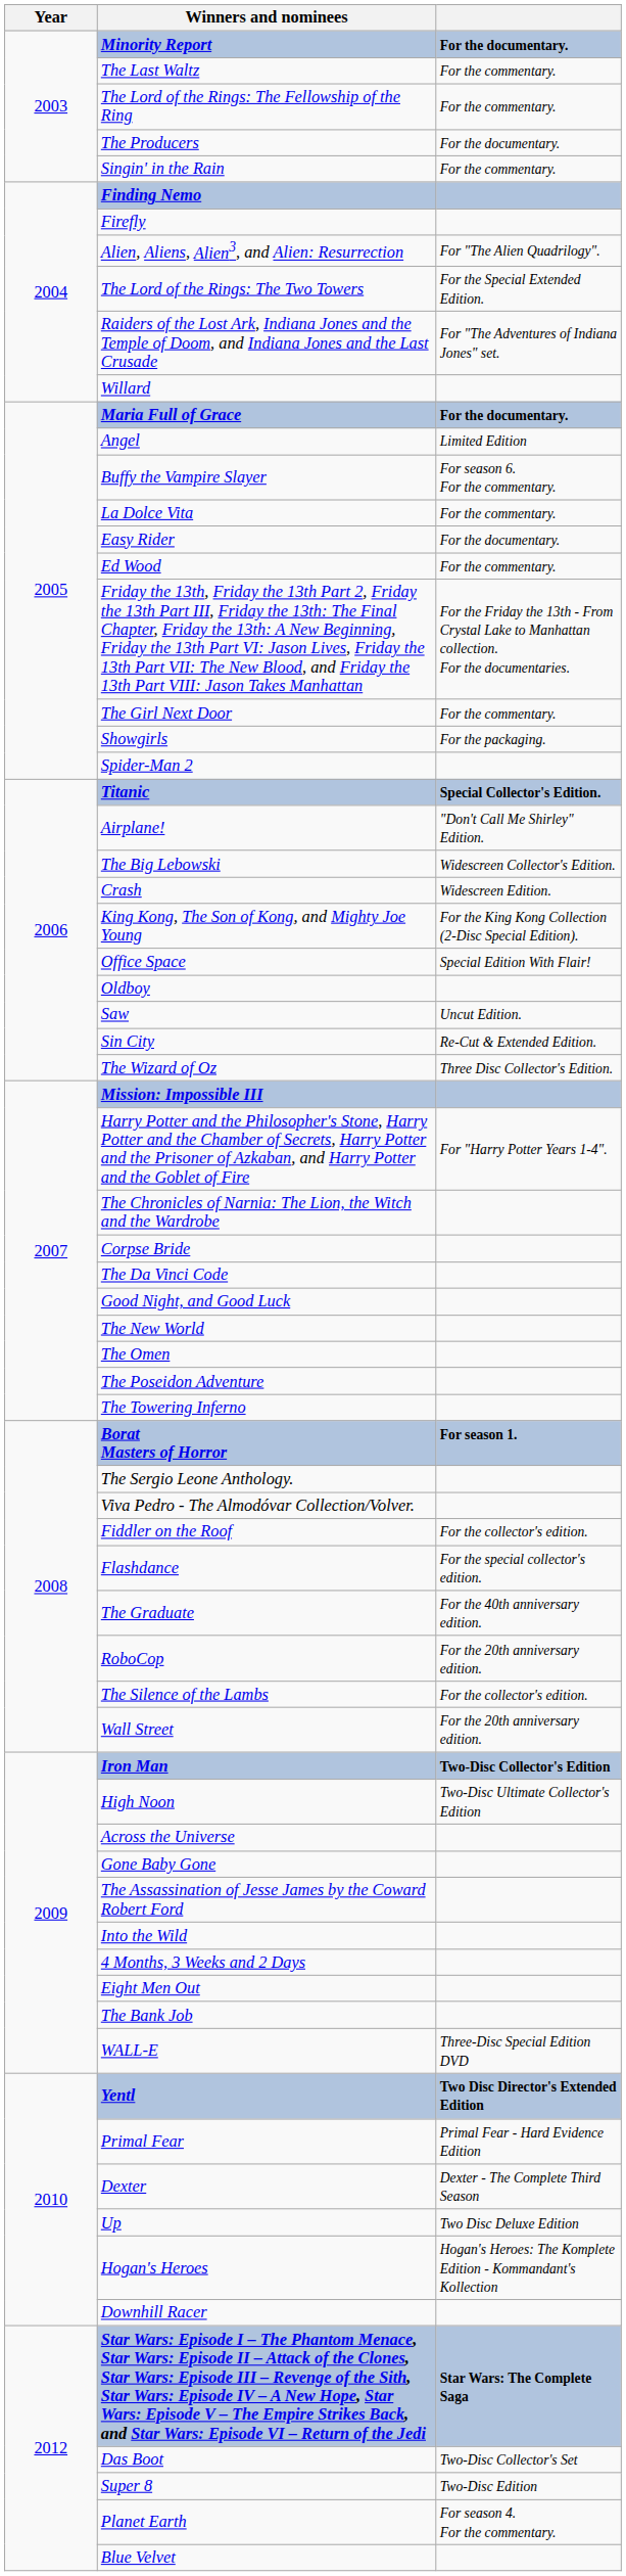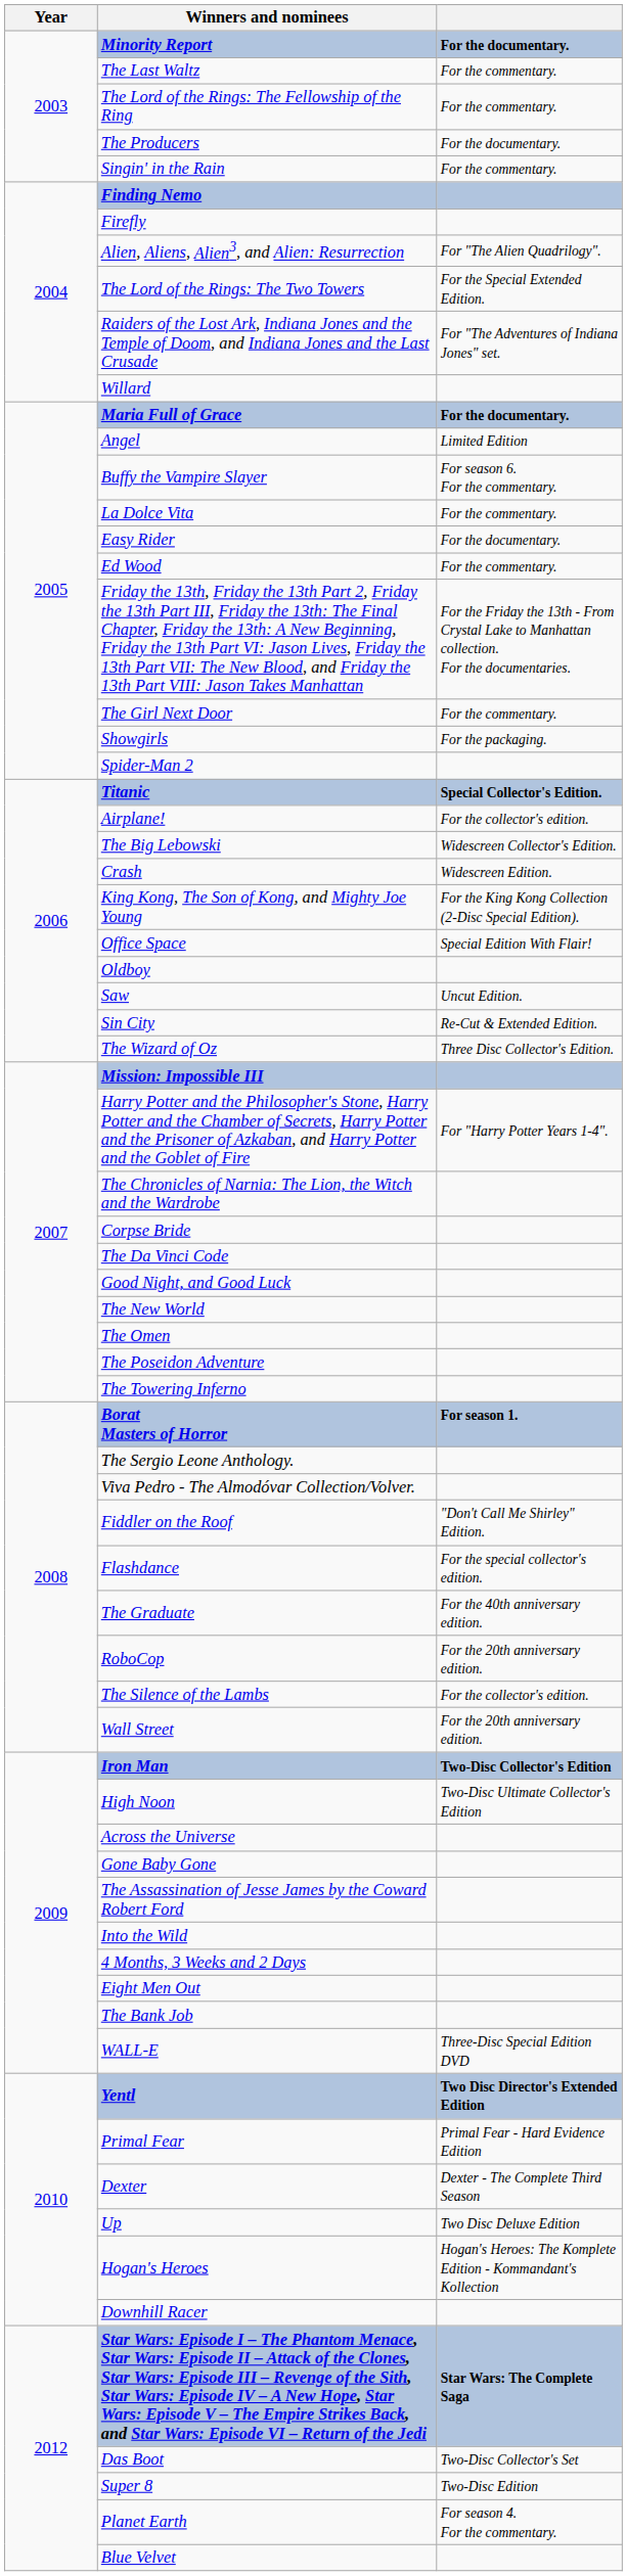Airplane! | column 3: "Don't Call Me Shirley" Edition. -> For the collector's edition.
Fiddler on the Roof | column 3: For the collector's edition. -> "Don't Call Me Shirley" Edition.
